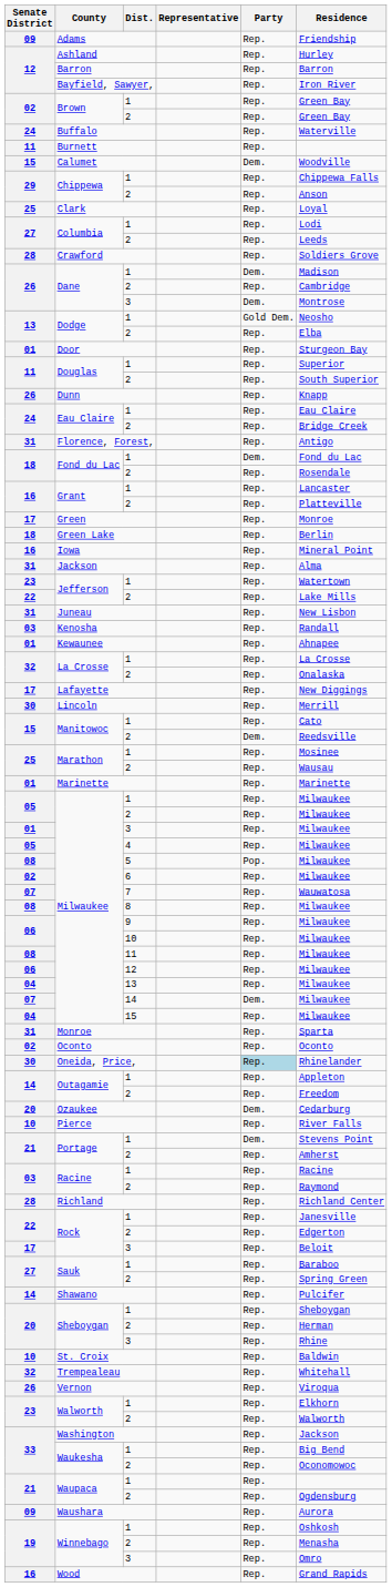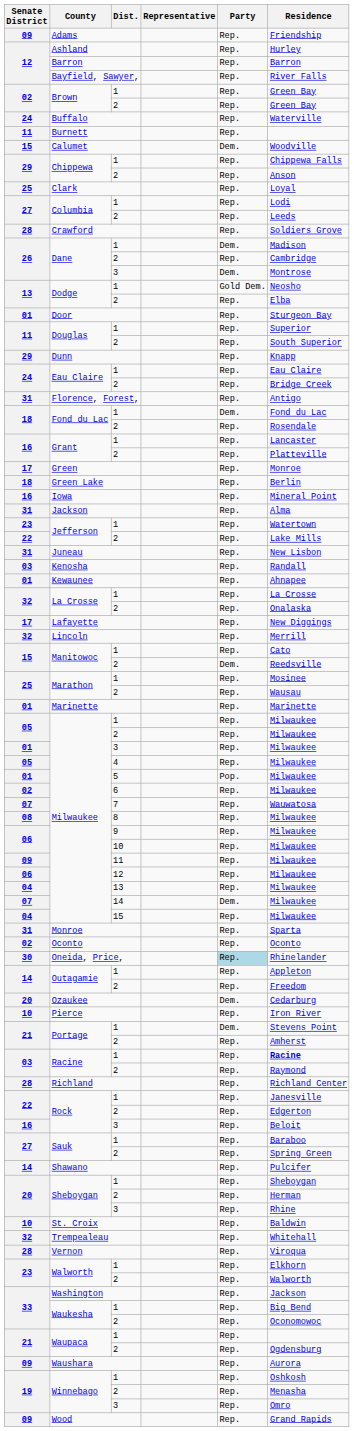Bayfield, Sawyer, | Residence: Iron River -> River Falls
Dunn | Senate District: 26 -> 29
Lincoln | Senate District: 30 -> 32
Milwaukee / 5 | Senate District: 08 -> 01
Milwaukee / 11 | Senate District: 08 -> 09
Pierce | Residence: River Falls -> Iron River
Racine / 1 | Residence: normal -> bold
Rock / 3 | Senate District: 17 -> 16
Vernon | Senate District: 26 -> 28
Wood | Senate District: 16 -> 09
